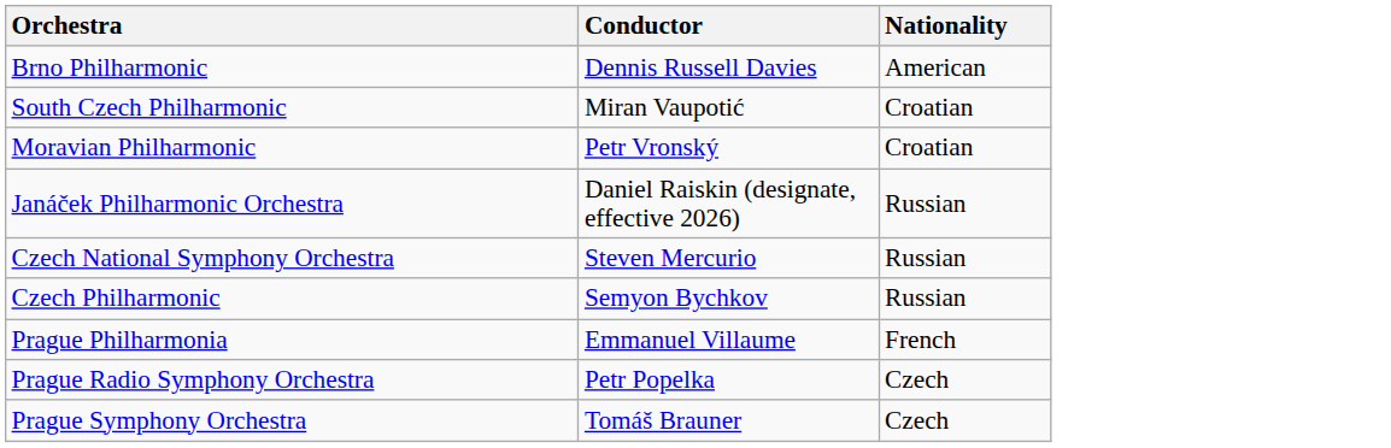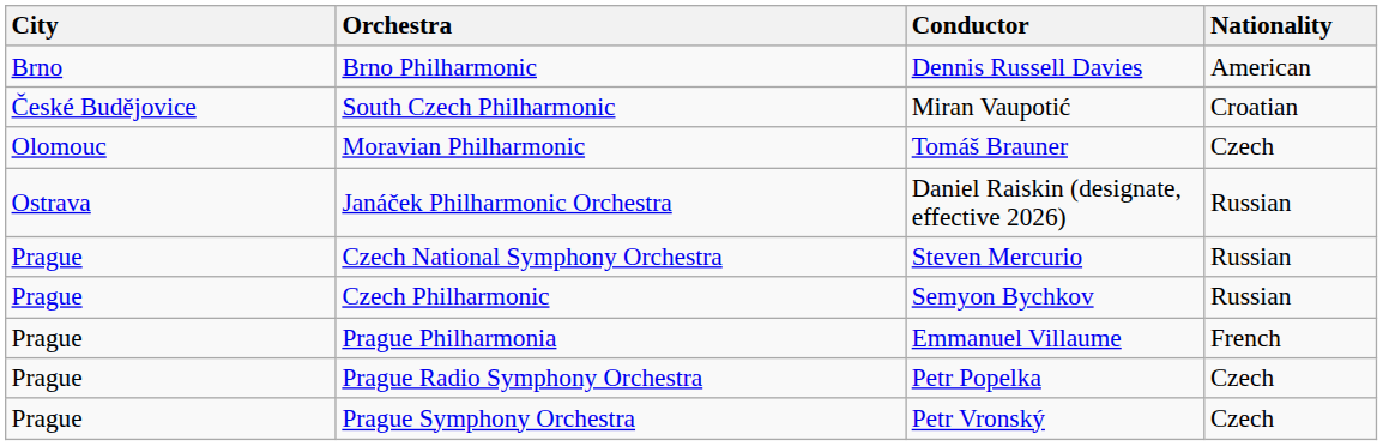+ column: City | Brno | České Budějovice | Olomouc | Ostrava | Prague | Prague | Prague | Prague | Prague
Moravian Philharmonic | Conductor: Petr Vronský -> Tomáš Brauner
Moravian Philharmonic | Nationality: Croatian -> Czech
Prague Symphony Orchestra | Conductor: Tomáš Brauner -> Petr Vronský
